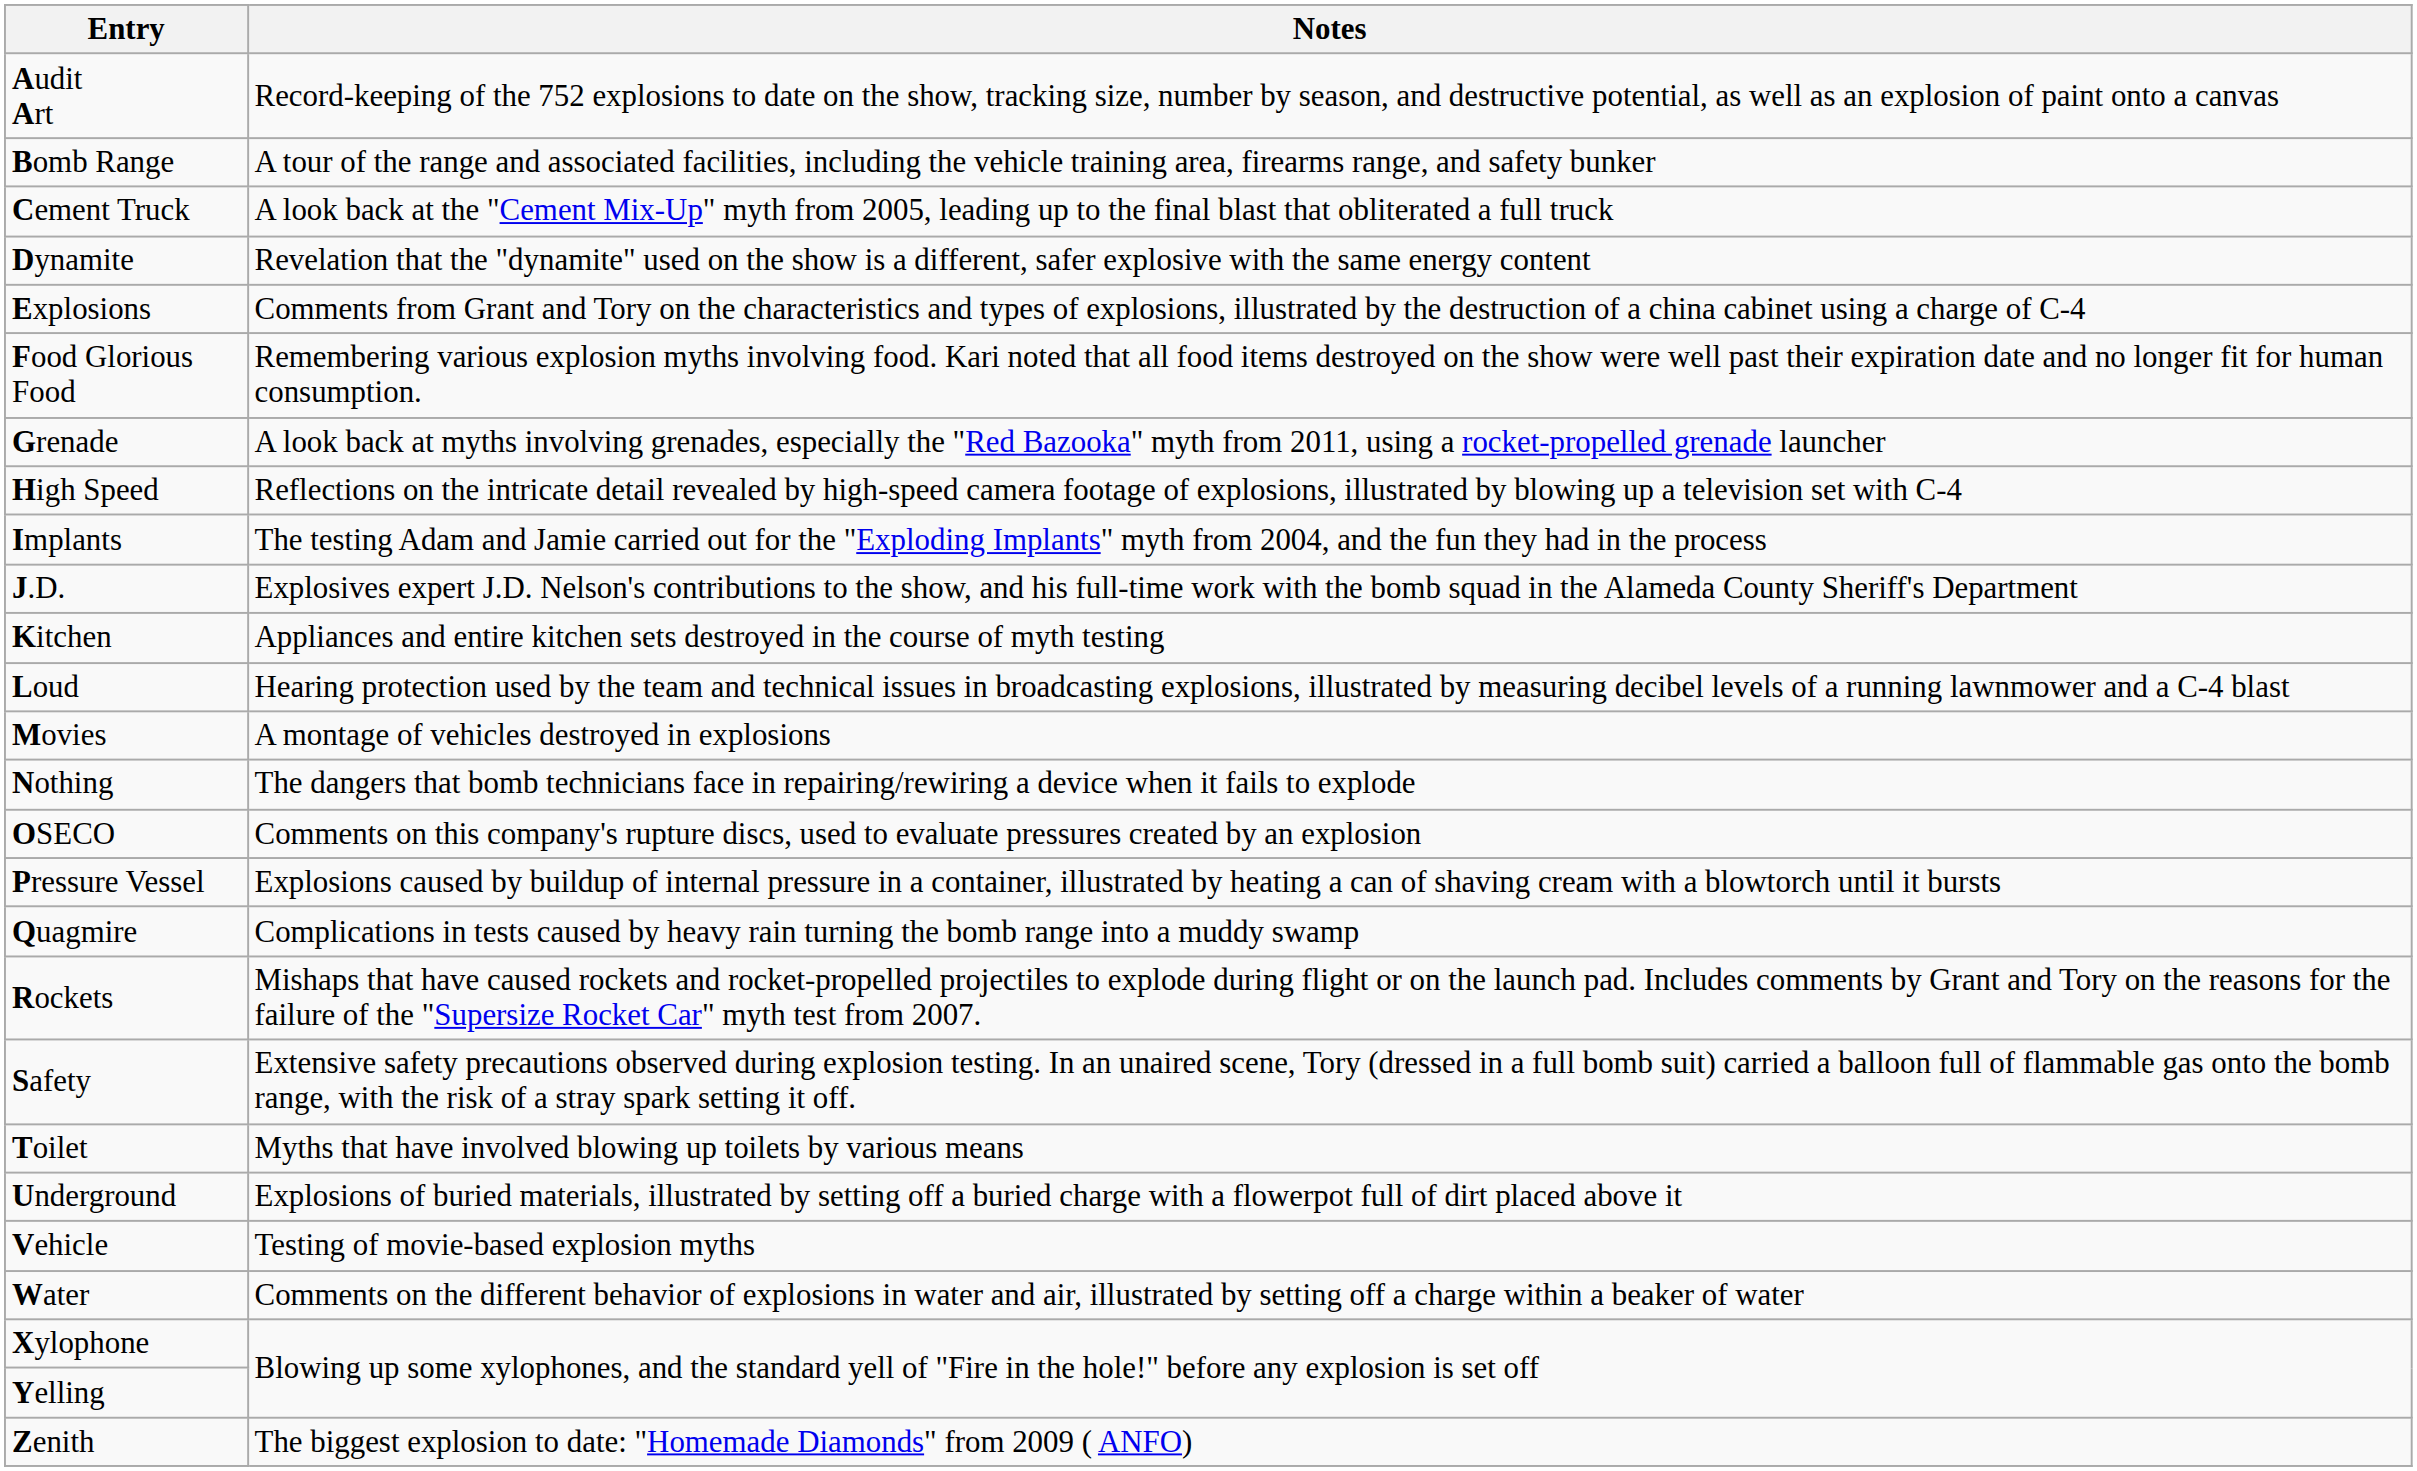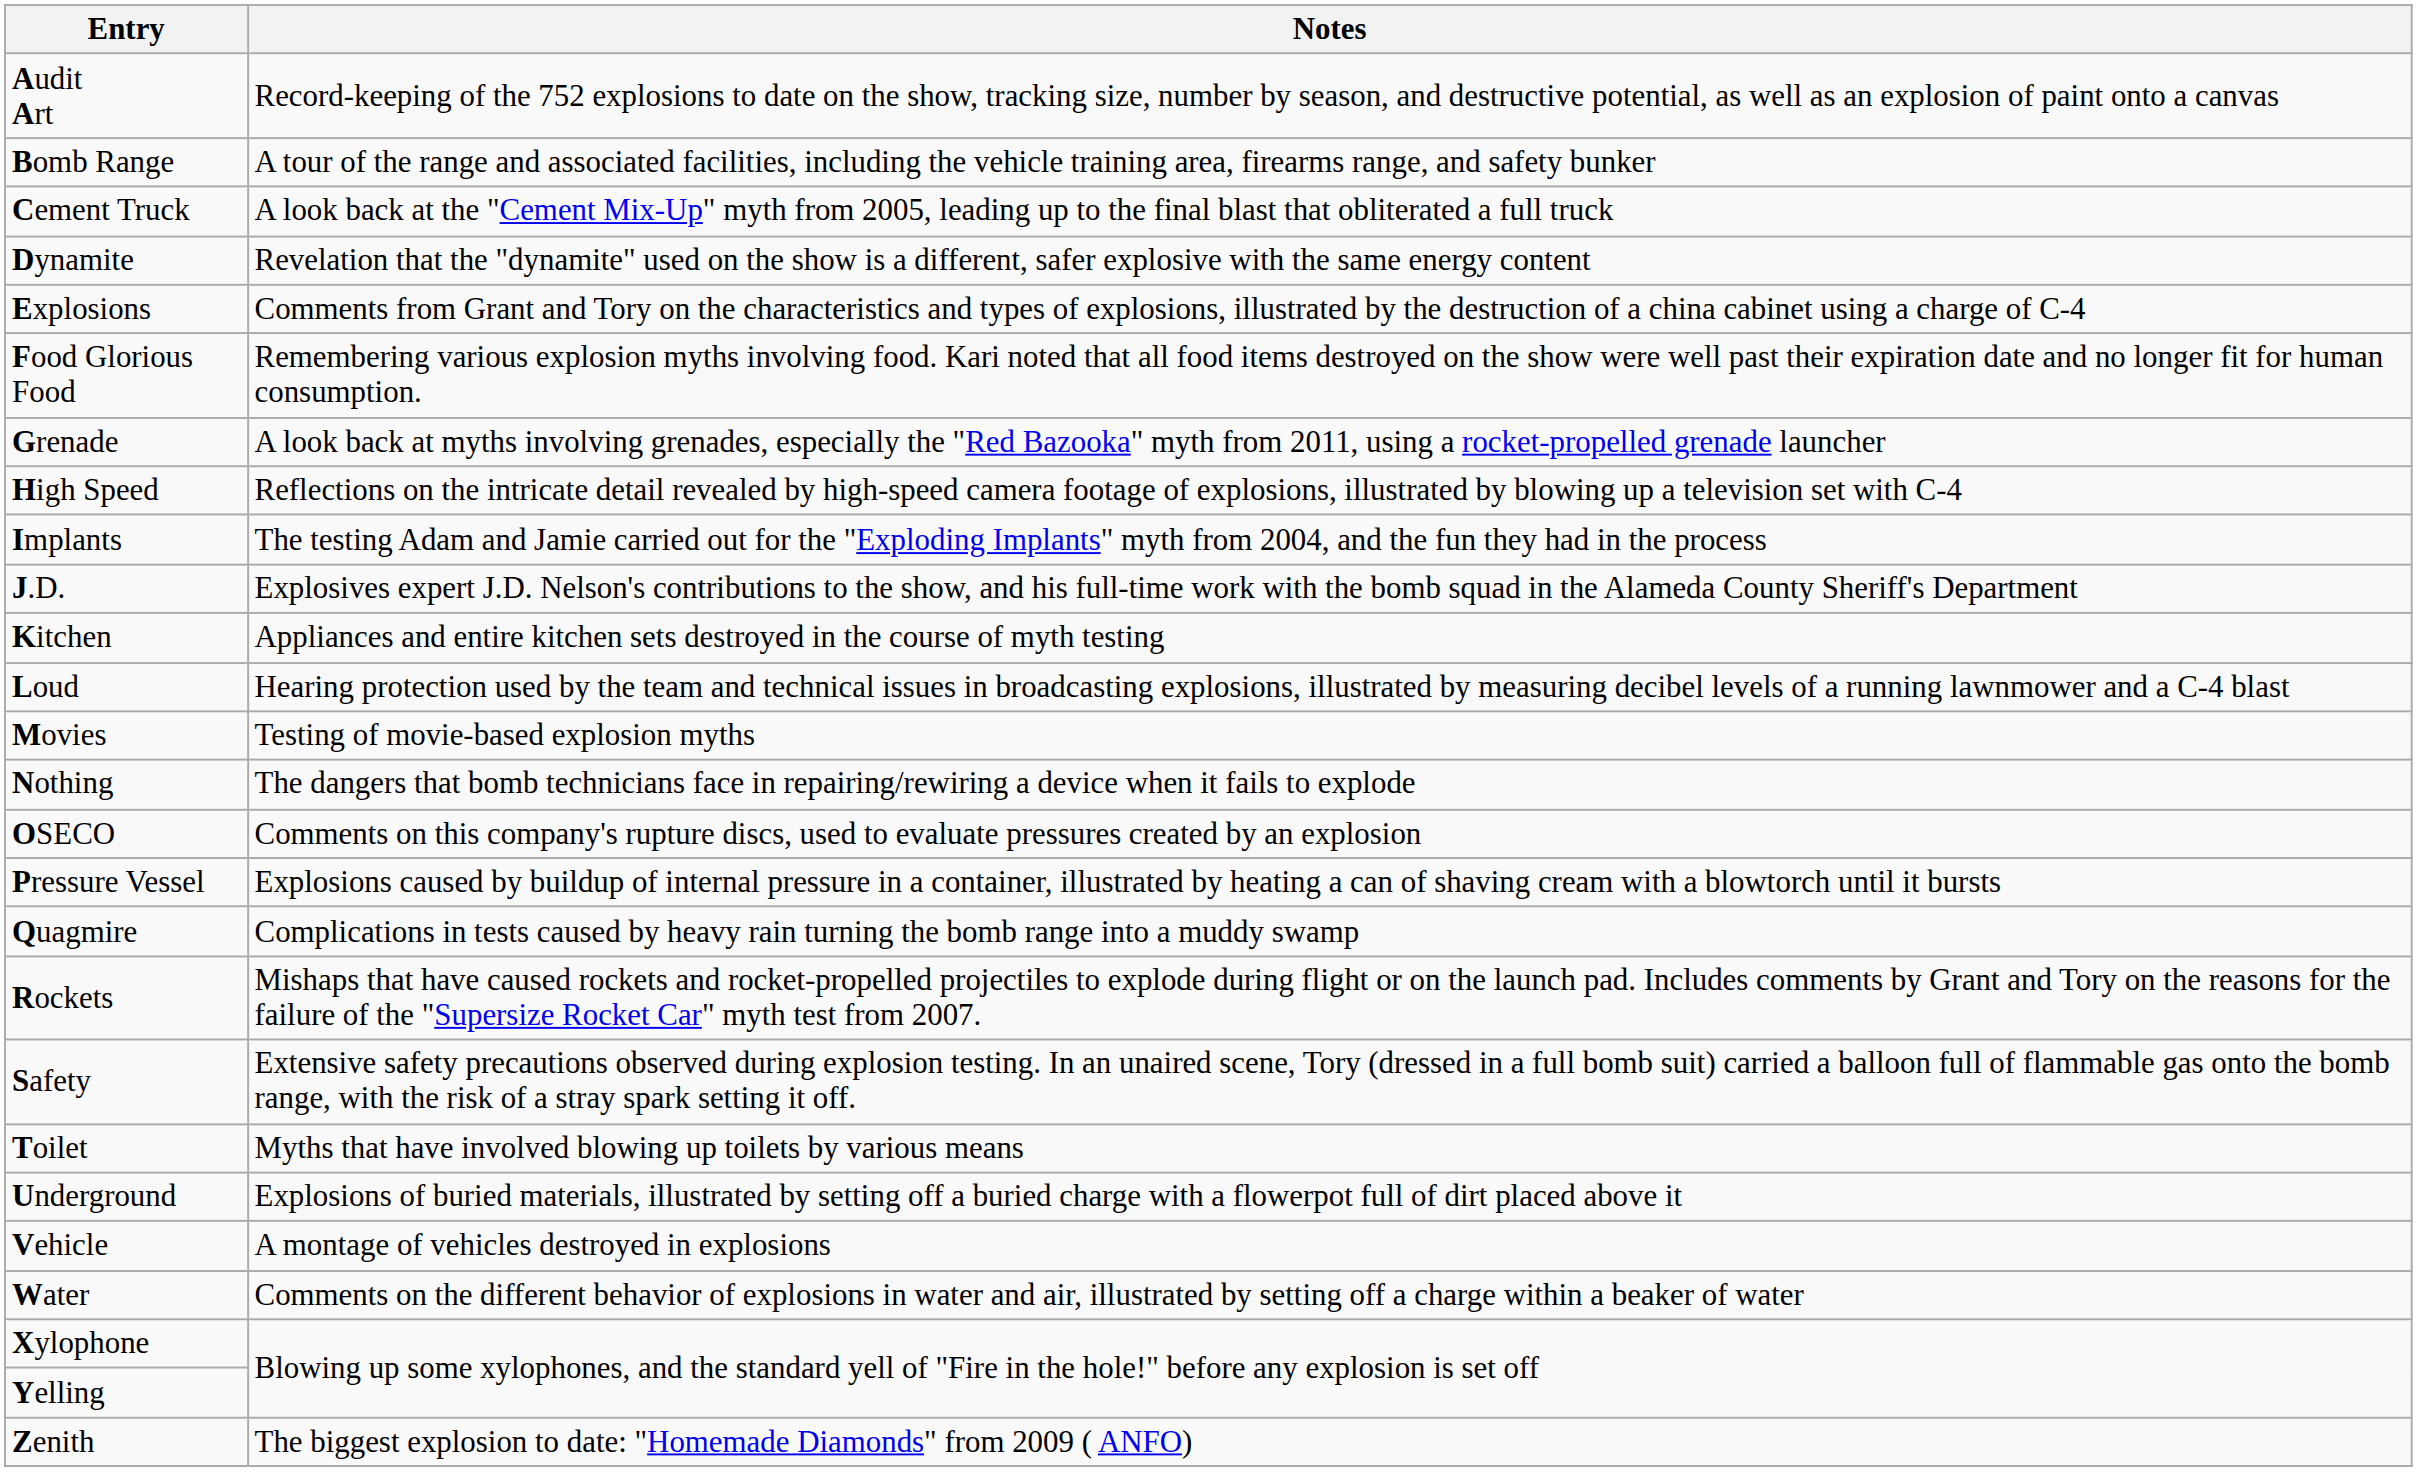Movies | Notes: A montage of vehicles destroyed in explosions -> Testing of movie-based explosion myths
Vehicle | Notes: Testing of movie-based explosion myths -> A montage of vehicles destroyed in explosions
